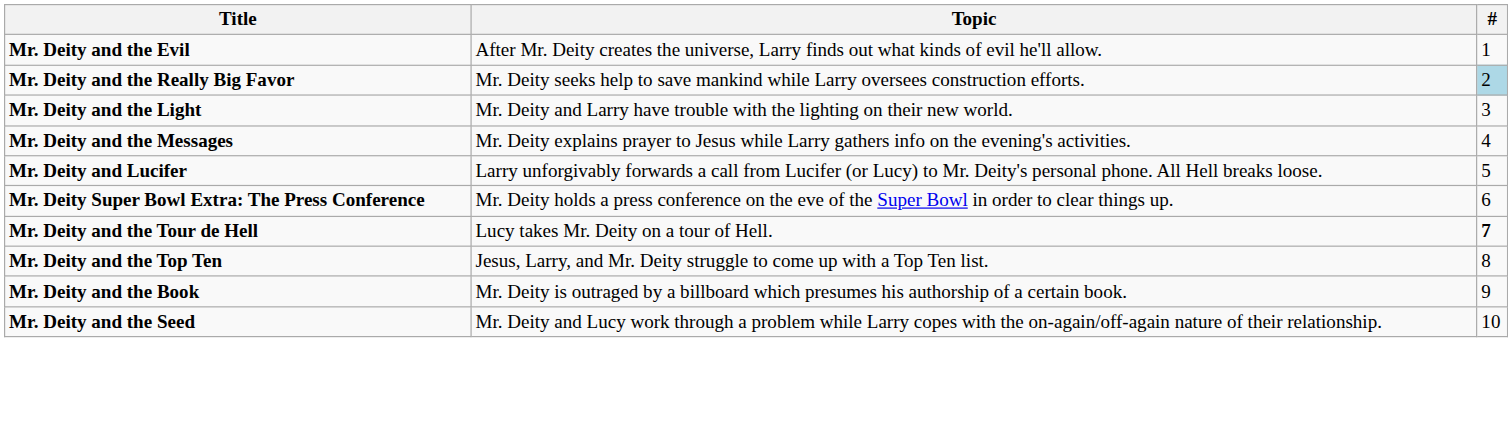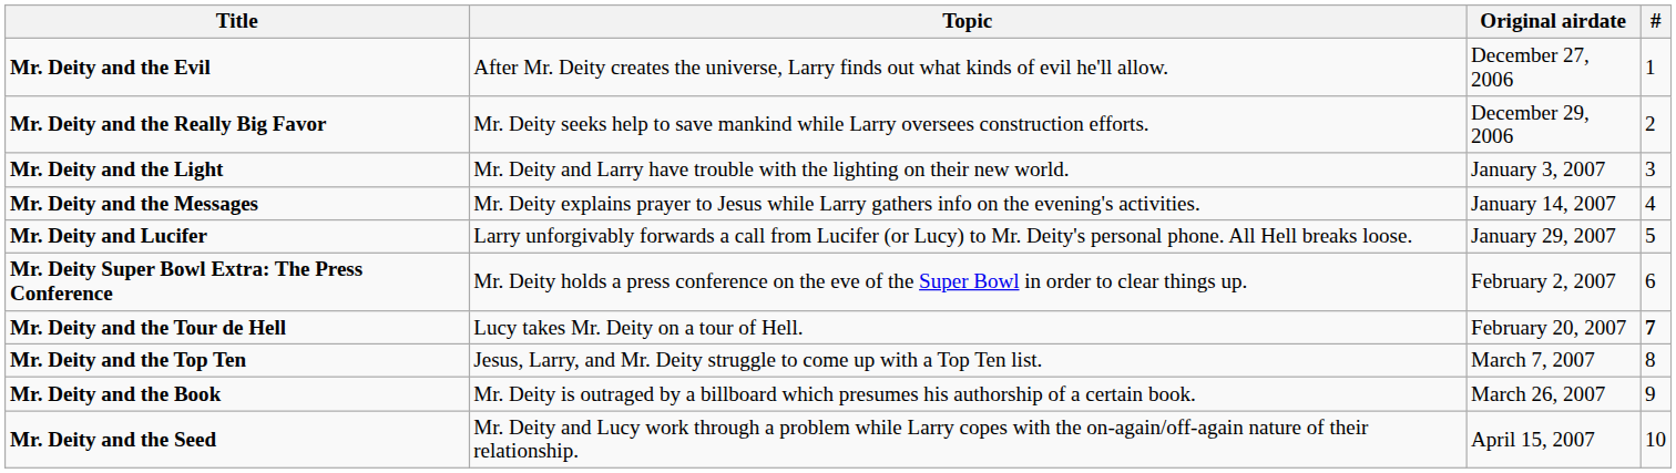+ column: Original airdate | December 27, 2006 | December 29, 2006 | January 3, 2007 | January 14, 2007 | January 29, 2007 | February 2, 2007 | February 20, 2007 | March 7, 2007 | March 26, 2007 | April 15, 2007
Mr. Deity and the Really Big Favor | #: lightblue background -> no background
